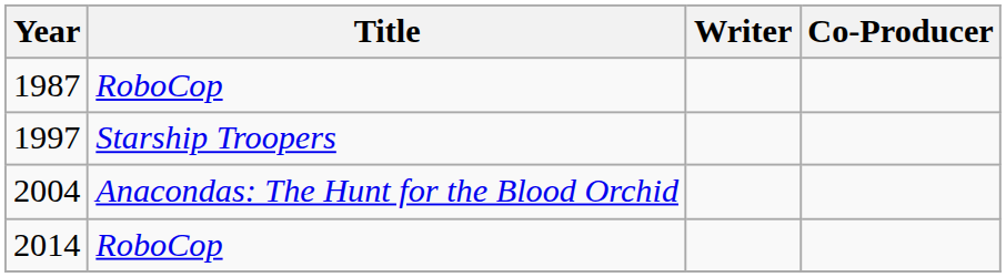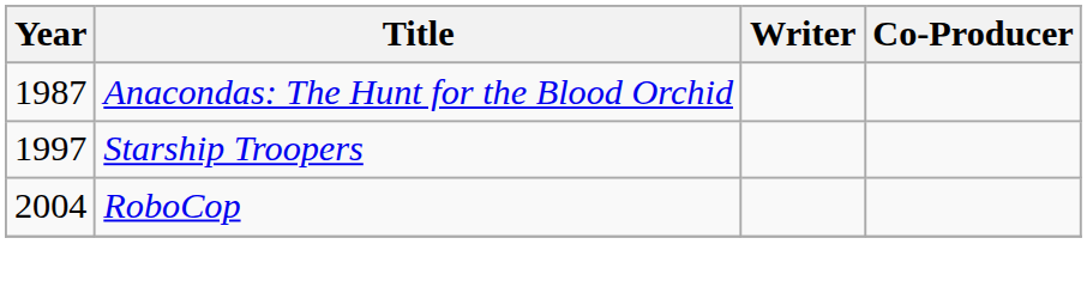1987 | Title: RoboCop -> Anacondas: The Hunt for the Blood Orchid
2004 | Title: Anacondas: The Hunt for the Blood Orchid -> RoboCop
- row: 2014 | RoboCop
